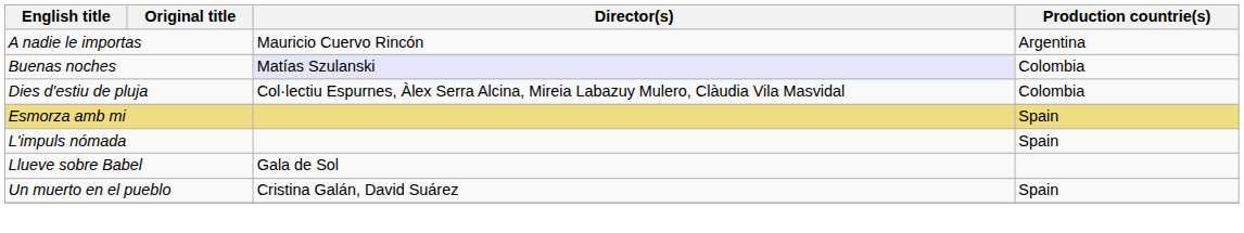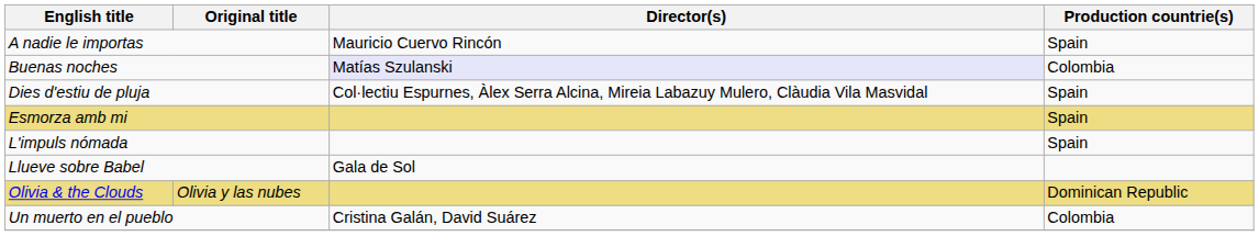A nadie le importas | Production countrie(s): Argentina -> Spain
Dies d'estiu de pluja | Production countrie(s): Colombia -> Spain
+ row: Olivia & the Clouds | Olivia y las nubes | Dominican Republic
Un muerto en el pueblo | Production countrie(s): Spain -> Colombia
